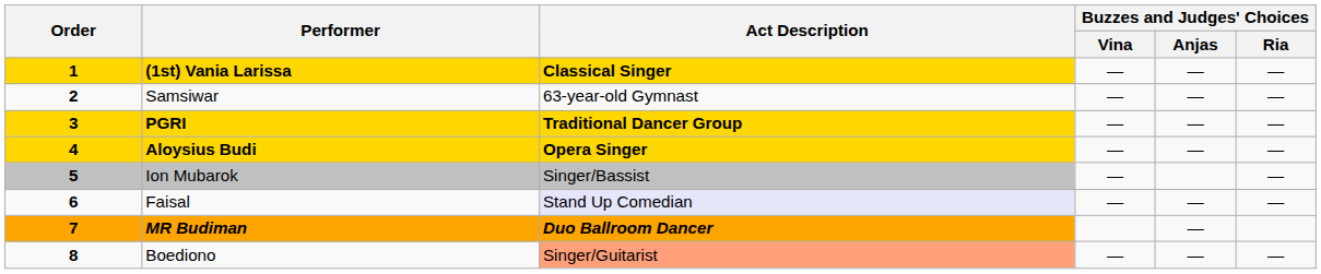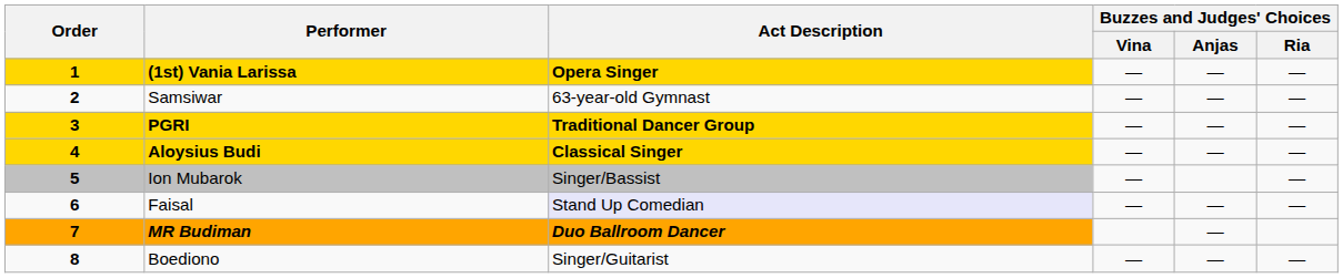(1st) Vania Larissa | Act Description: Classical Singer -> Opera Singer
Aloysius Budi | Act Description: Opera Singer -> Classical Singer
Boediono | Act Description: lightsalmon background -> no background
